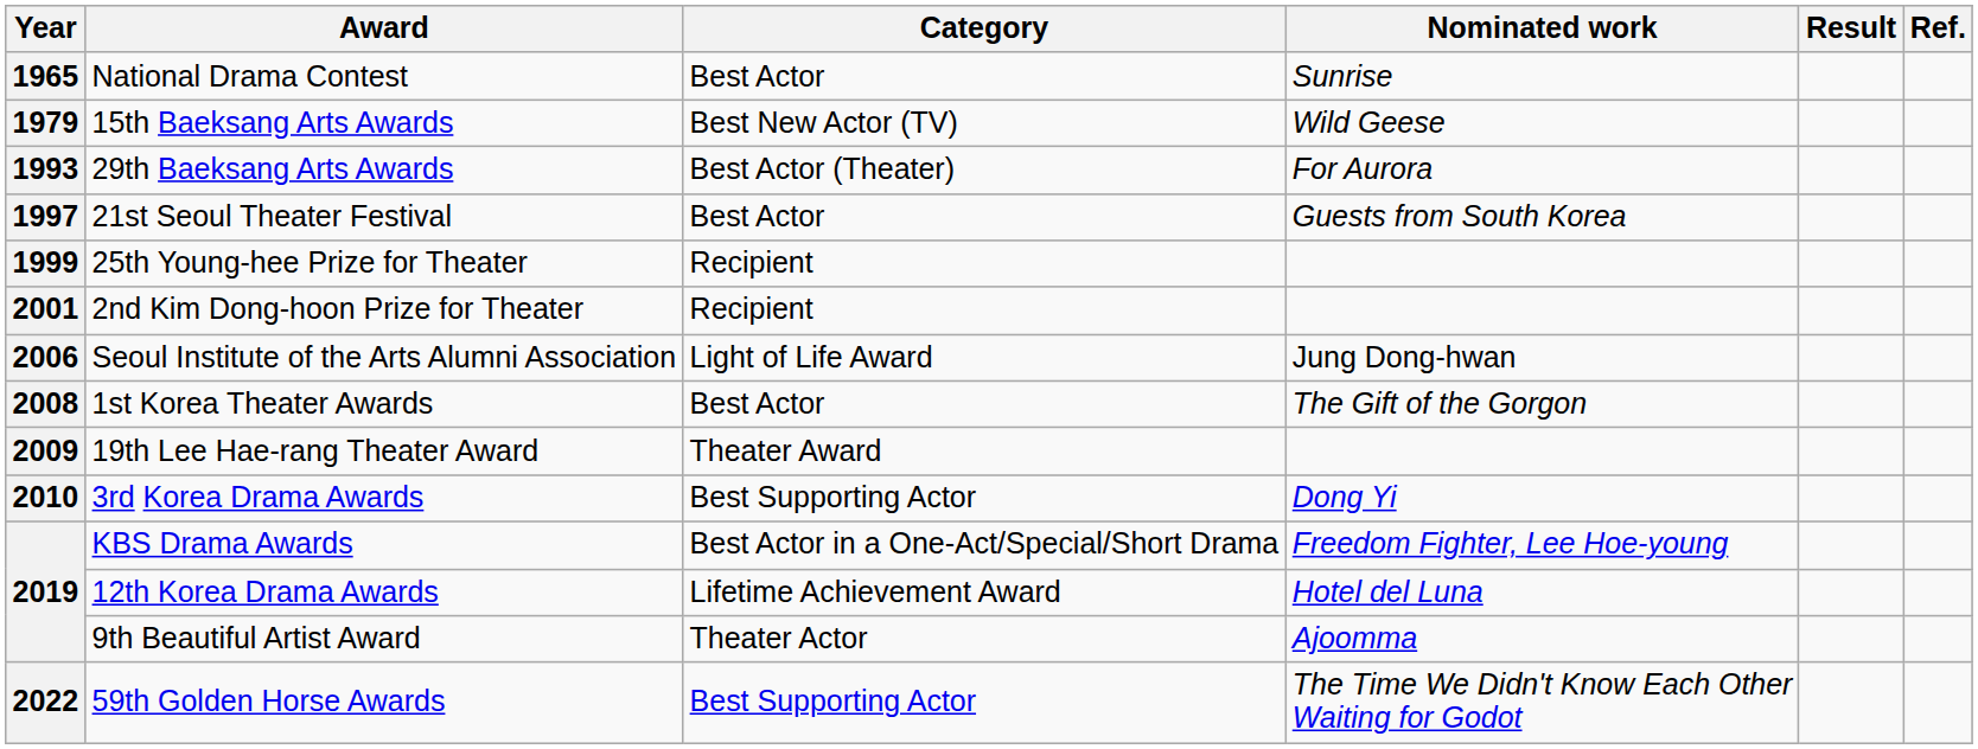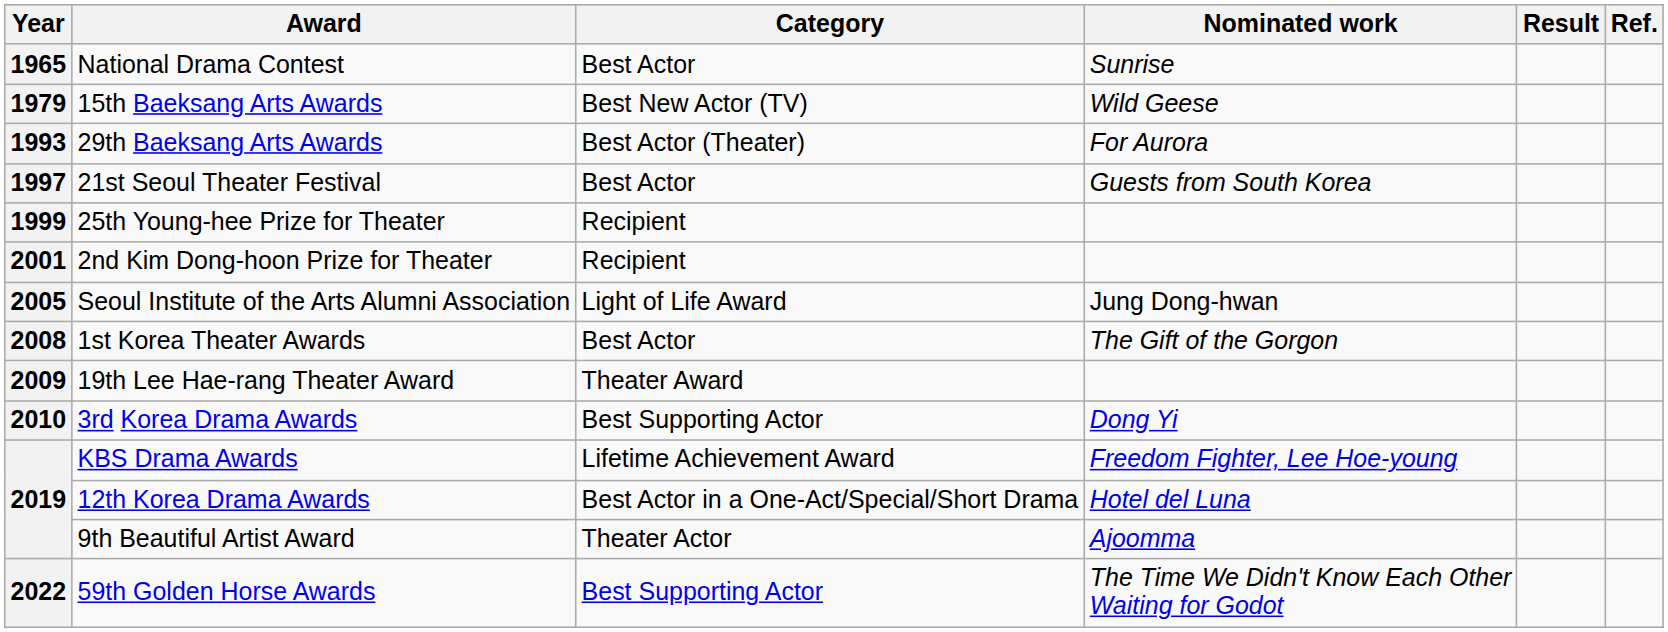Seoul Institute of the Arts Alumni Association | Year: 2006 -> 2005
KBS Drama Awards | Category: Best Actor in a One-Act/Special/Short Drama -> Lifetime Achievement Award
12th Korea Drama Awards | Category: Lifetime Achievement Award -> Best Actor in a One-Act/Special/Short Drama
